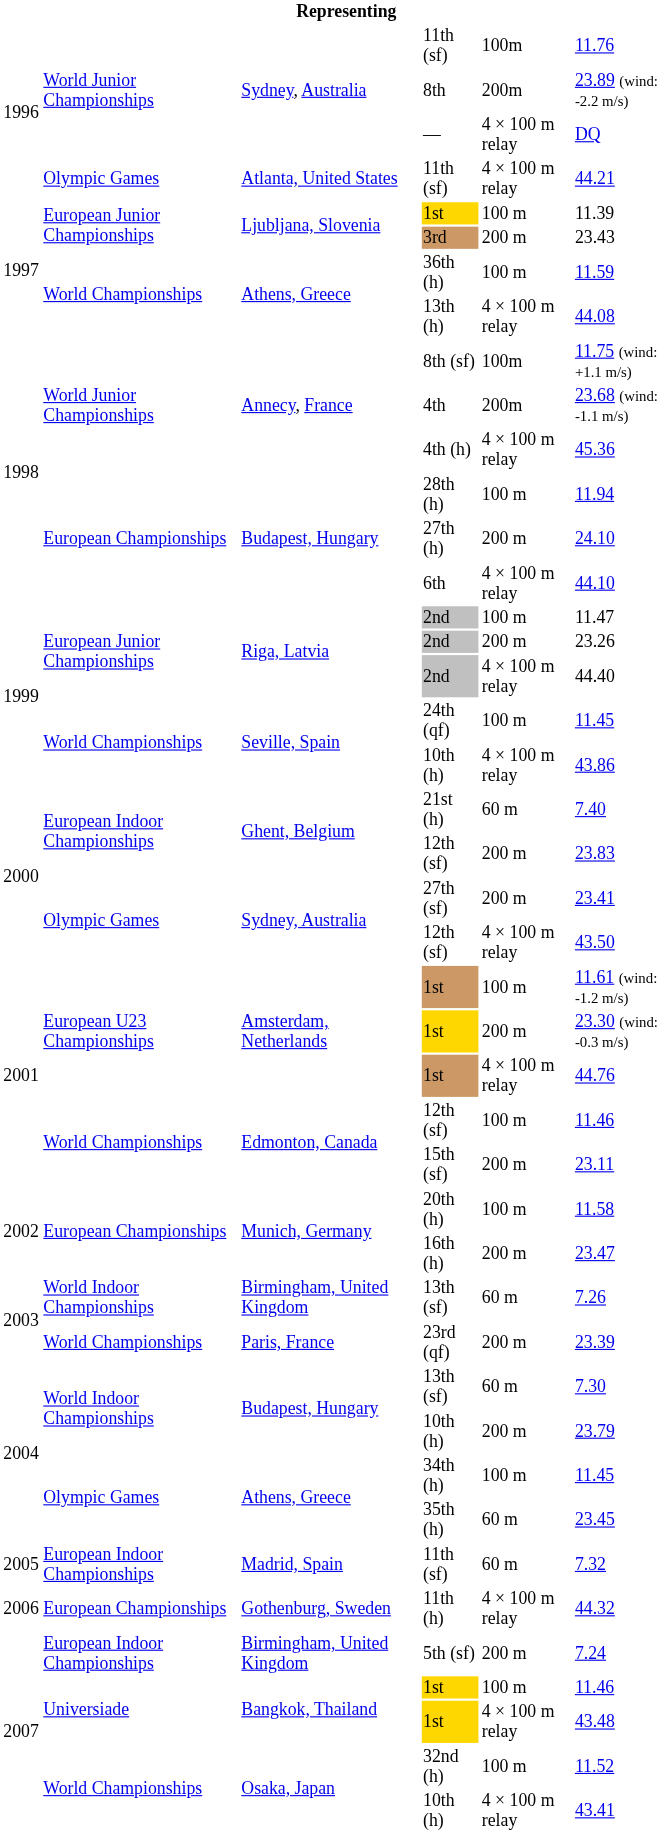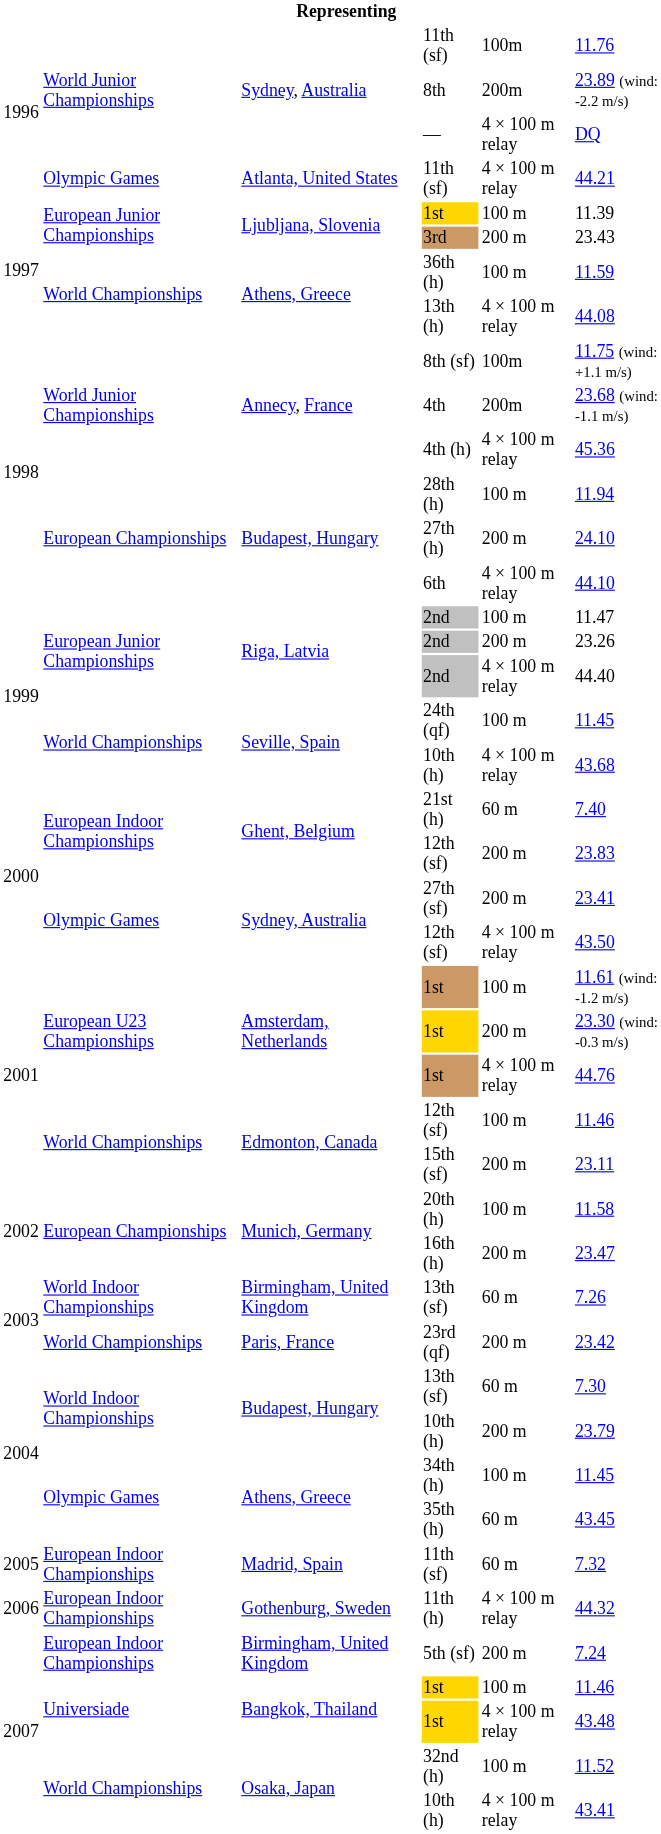Seville, Spain / 10th (h) | column 6: 43.86 -> 43.68
23rd (qf) | column 6: 23.39 -> 23.42
35th (h) | column 6: 23.45 -> 43.45
11th (h) | column 2: European Championships -> European Indoor Championships
